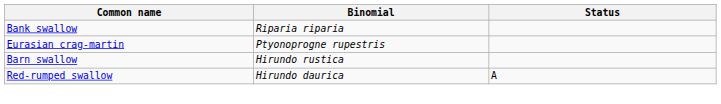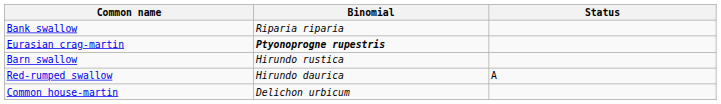Eurasian crag-martin | Binomial: normal -> bold
+ row: Common house-martin | Delichon urbicum
